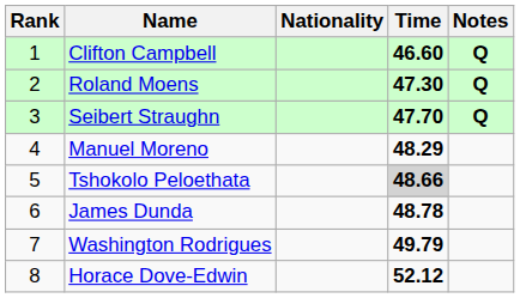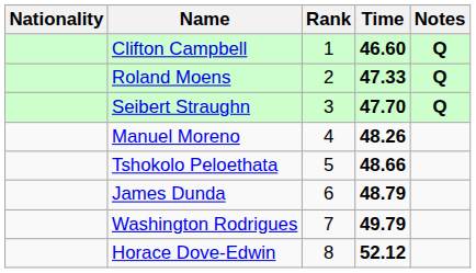columns swapped: Rank <-> Nationality
Roland Moens | Time: 47.30 -> 47.33
Manuel Moreno | Time: 48.29 -> 48.26
Tshokolo Peloethata | Time: lightgrey background -> no background
James Dunda | Time: 48.78 -> 48.79
